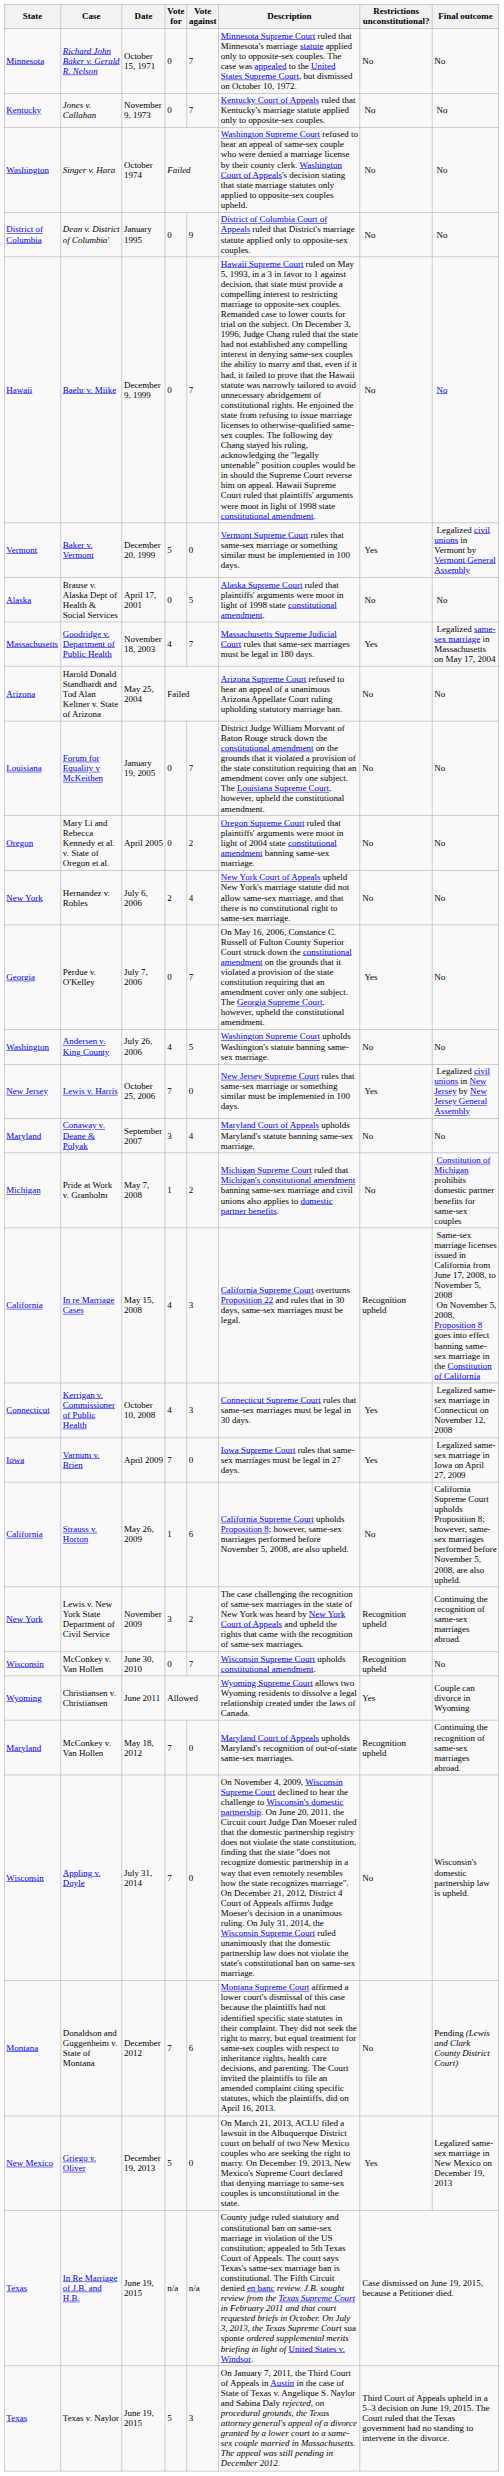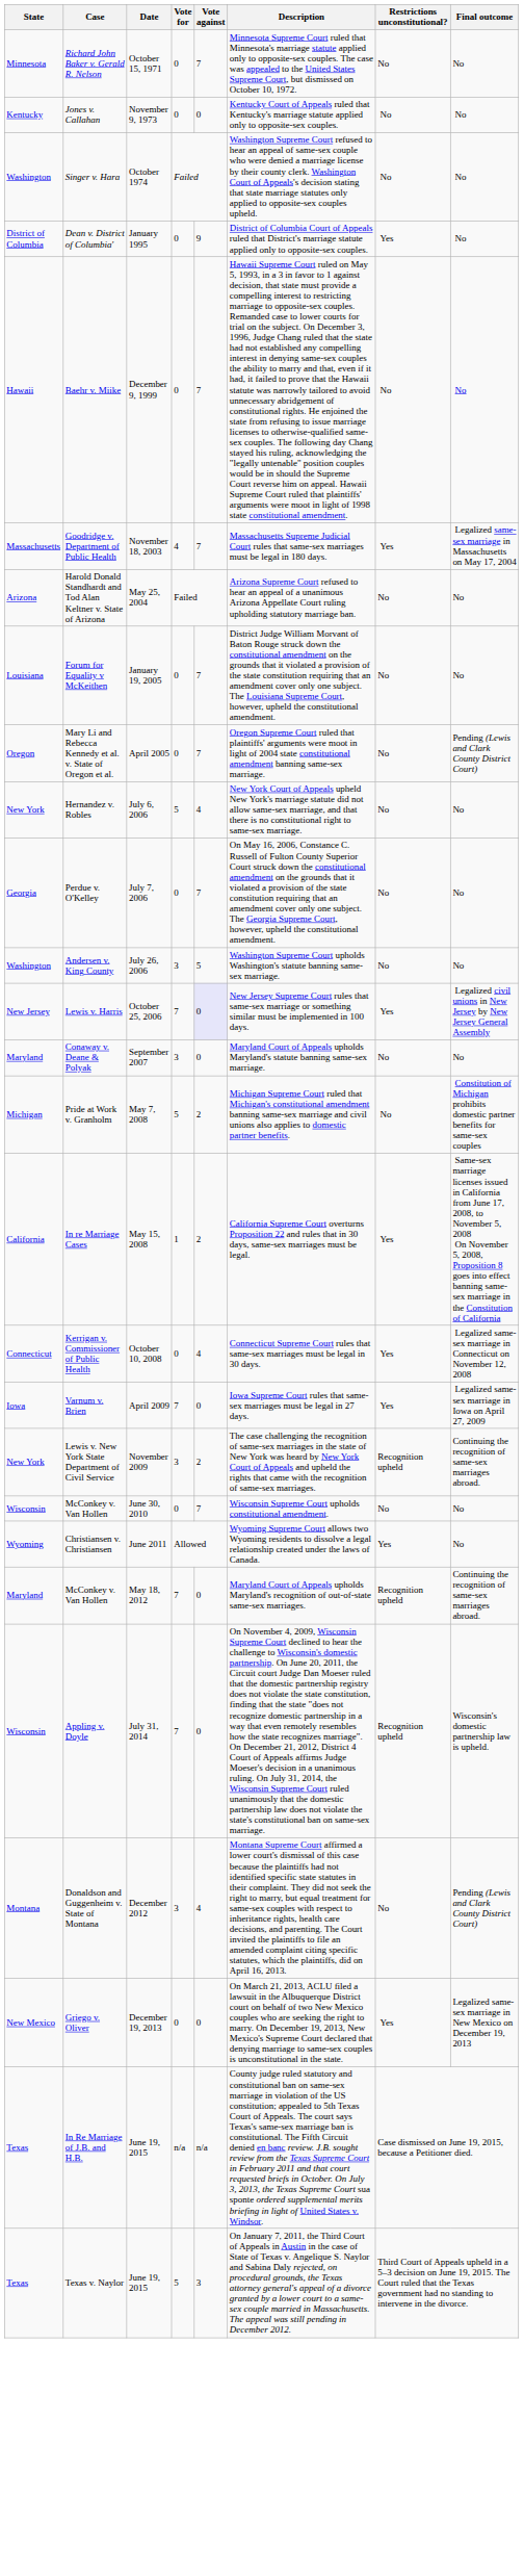Jones v. Callahan | Vote against: 7 -> 0
Dean v. District of Columbia' | Restrictions unconstitutional?: No -> Yes
- row: Vermont | Baker v. Vermont | December 20, 1999 | 5 | 0 | Vermont Supreme Court rules that same-sex marriage or something similar must be implemented in 100 days. | Yes | Legalized civil unions in Vermont by Vermont General Assembly
- row: Alaska | Brause v. Alaska Dept of Health & Social Services | April 17, 2001 | 0 | 5 | Alaska Supreme Court ruled that plaintiffs' arguments were moot in light of 1998 state constitutional amendment. | No | No
Mary Li and Rebecca Kennedy et al. v. State of Oregon et al. | Vote against: 2 -> 7
Mary Li and Rebecca Kennedy et al. v. State of Oregon et al. | Final outcome: No -> Pending (Lewis and Clark County District Court)
Hernandez v. Robles | Vote for: 2 -> 5
Perdue v. O'Kelley | Restrictions unconstitutional?: Yes -> No
Andersen v. King County | Vote for: 4 -> 3
Lewis v. Harris | Vote against: no background -> lavender background
Conaway v. Deane & Polyak | Vote against: 4 -> 0
Pride at Work v. Granholm | Vote for: 1 -> 5
In re Marriage Cases | Vote for: 4 -> 1
In re Marriage Cases | Vote against: 3 -> 2
In re Marriage Cases | Restrictions unconstitutional?: Recognition upheld -> Yes
Kerrigan v. Commissioner of Public Health | Vote for: 4 -> 0
Kerrigan v. Commissioner of Public Health | Vote against: 3 -> 4
- row: California | Strauss v. Horton | May 26, 2009 | 1 | 6 | California Supreme Court upholds Proposition 8; however, same-sex marriages performed before November 5, 2008, are also upheld. | No | California Supreme Court upholds Proposition 8; however, same-sex marriages performed before November 5, 2008, are also upheld.
McConkey v. Van Hollen / June 30, 2010 | Restrictions unconstitutional?: Recognition upheld -> No
Christiansen v. Christiansen | Final outcome: Couple can divorce in Wyoming -> No
Appling v. Doyle | Restrictions unconstitutional?: No -> Recognition upheld
Donaldson and Guggenheim v. State of Montana | Vote for: 7 -> 3
Donaldson and Guggenheim v. State of Montana | Vote against: 6 -> 4
Griego v. Oliver | Vote for: 5 -> 0
